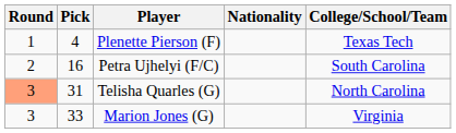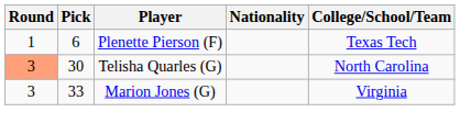Plenette Pierson (F) | Pick: 4 -> 6
- row: 2 | 16 | Petra Ujhelyi (F/C) | South Carolina
Telisha Quarles (G) | Pick: 31 -> 30
